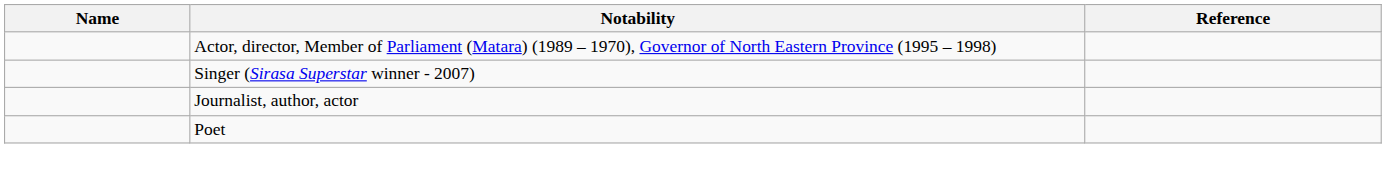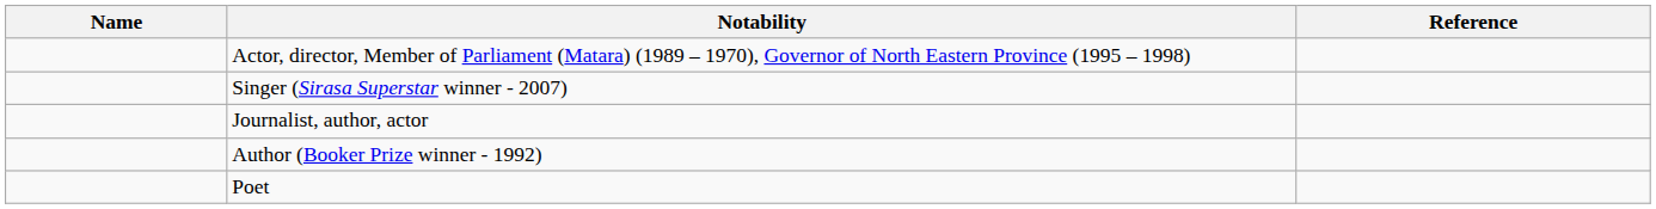+ row: Author (Booker Prize winner - 1992)
